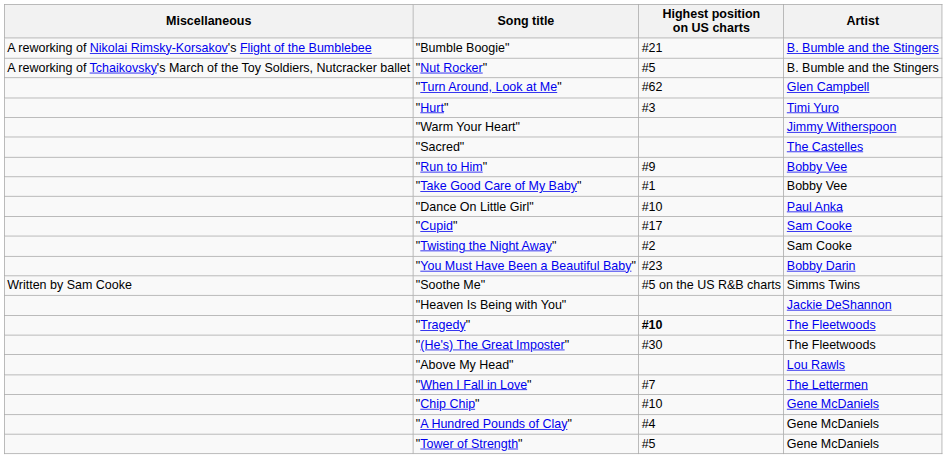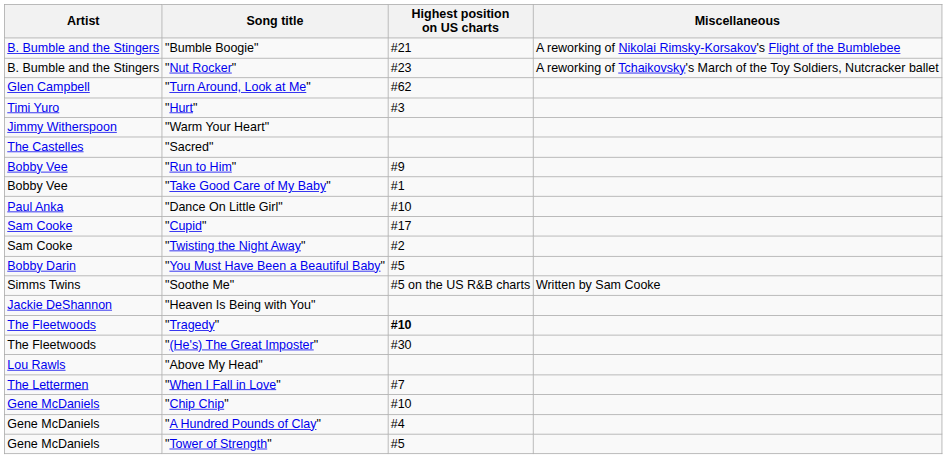columns swapped: Artist <-> Miscellaneous
"Nut Rocker" | Highest position on US charts: #5 -> #23
"You Must Have Been a Beautiful Baby" | Highest position on US charts: #23 -> #5
